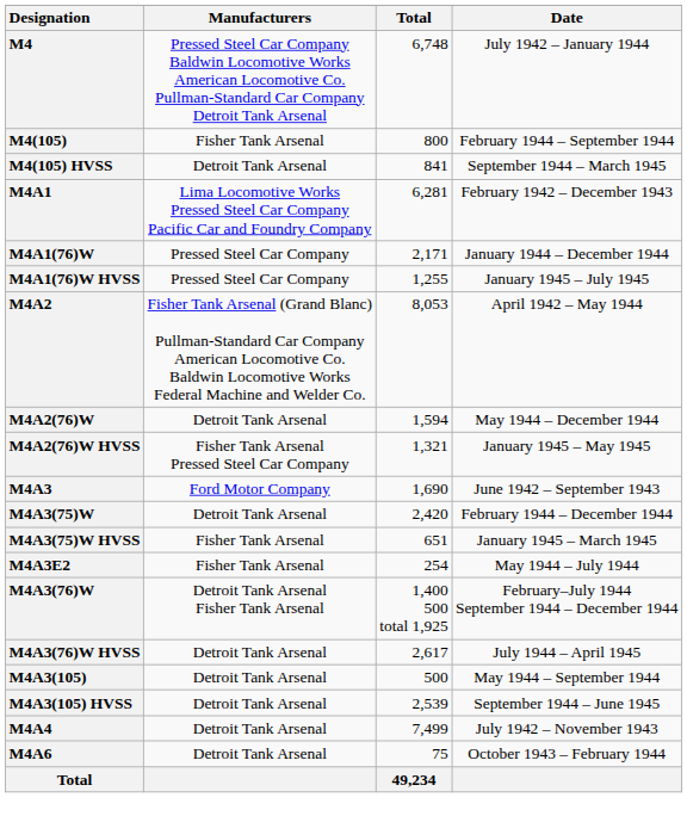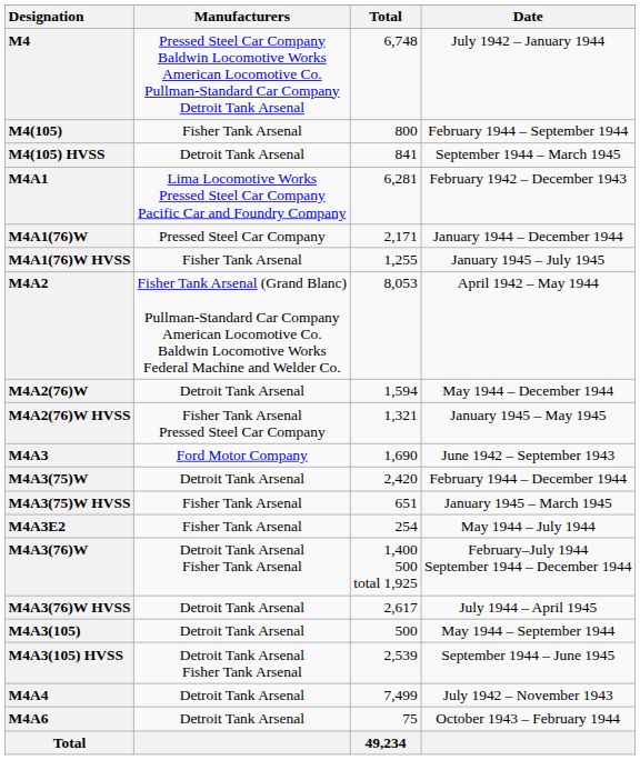M4A1(76)W HVSS | Manufacturers: Pressed Steel Car Company -> Fisher Tank Arsenal
M4A3(105) HVSS | Manufacturers: Detroit Tank Arsenal -> Detroit Tank Arsenal Fisher Tank Arsenal
